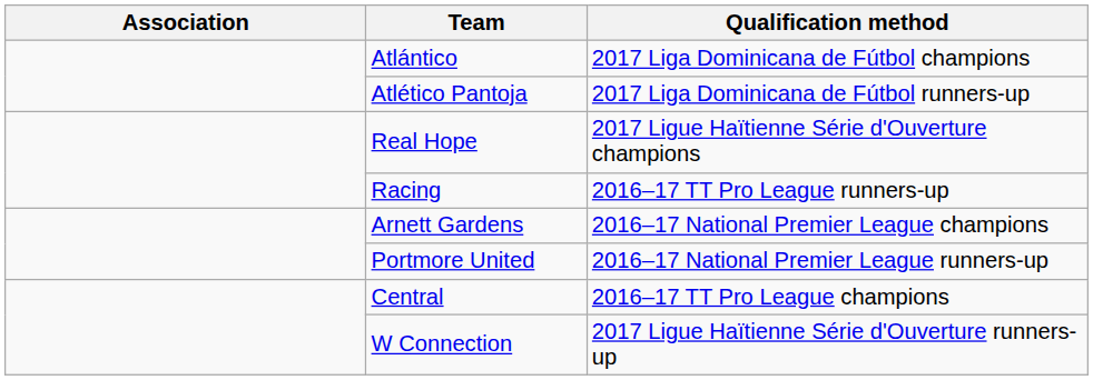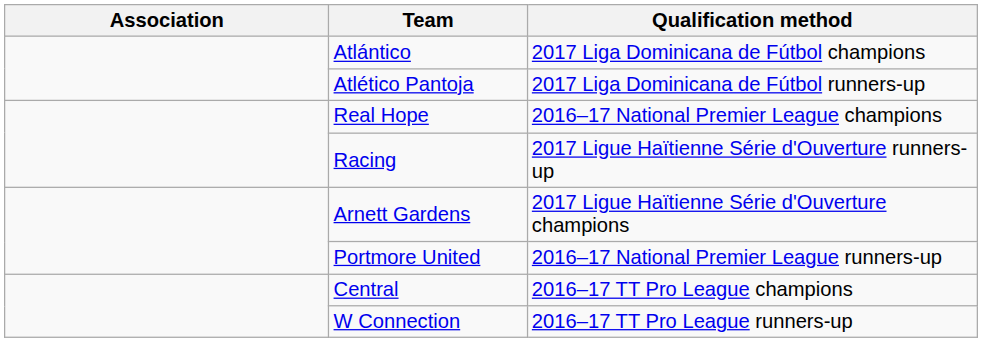Real Hope | Qualification method: 2017 Ligue Haïtienne Série d'Ouverture champions -> 2016–17 National Premier League champions
Racing | Qualification method: 2016–17 TT Pro League runners-up -> 2017 Ligue Haïtienne Série d'Ouverture runners-up
Arnett Gardens | Qualification method: 2016–17 National Premier League champions -> 2017 Ligue Haïtienne Série d'Ouverture champions
W Connection | Qualification method: 2017 Ligue Haïtienne Série d'Ouverture runners-up -> 2016–17 TT Pro League runners-up
